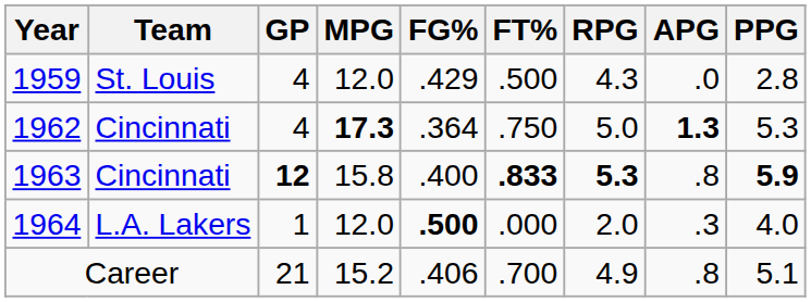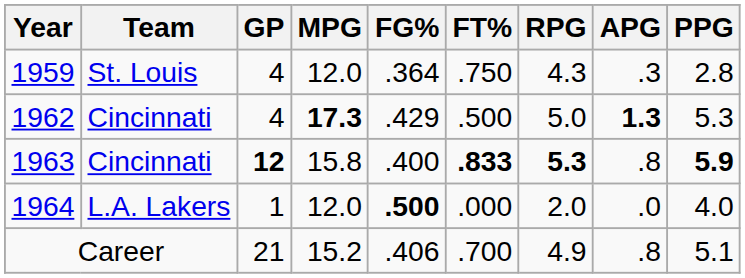1959 | FG%: .429 -> .364
1959 | FT%: .500 -> .750
1959 | APG: .0 -> .3
1962 | FG%: .364 -> .429
1962 | FT%: .750 -> .500
1964 | APG: .3 -> .0
